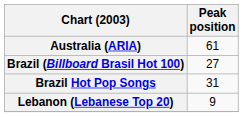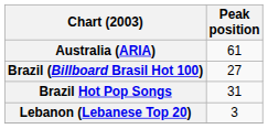Lebanon (Lebanese Top 20) | Peak position: 9 -> 3
